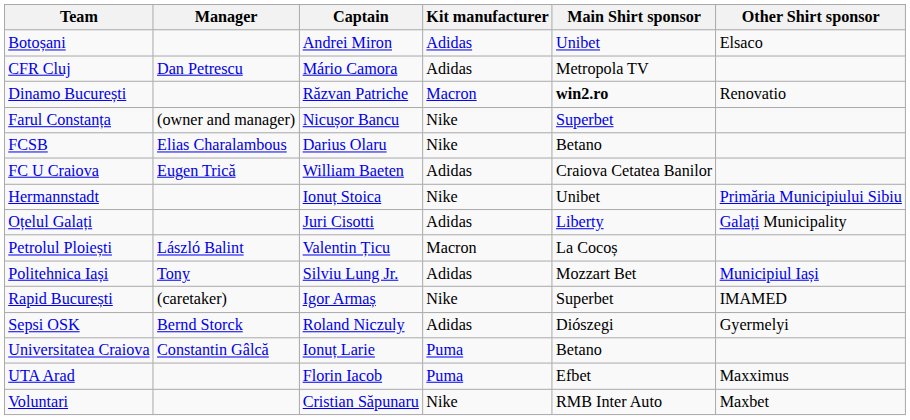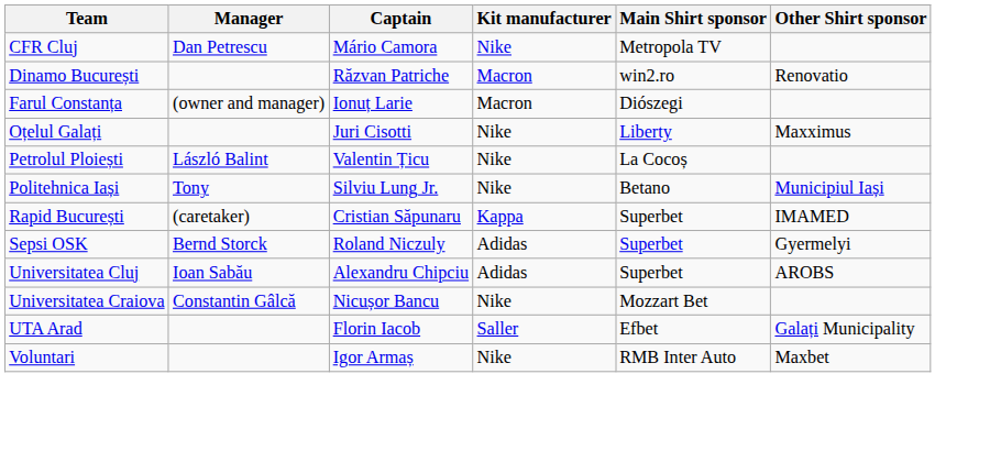- row: Botoșani | Andrei Miron | Adidas | Unibet | Elsaco
CFR Cluj | Kit manufacturer: Adidas -> Nike
Dinamo București | Main Shirt sponsor: bold -> normal
Farul Constanța | Captain: Nicușor Bancu -> Ionuț Larie
Farul Constanța | Kit manufacturer: Nike -> Macron
Farul Constanța | Main Shirt sponsor: Superbet -> Diószegi
- row: FCSB | Elias Charalambous | Darius Olaru | Nike | Betano
- row: FC U Craiova | Eugen Trică | William Baeten | Adidas | Craiova Cetatea Banilor
- row: Hermannstadt | Ionuț Stoica | Nike | Unibet | Primăria Municipiului Sibiu
Oțelul Galați | Kit manufacturer: Adidas -> Nike
Oțelul Galați | Other Shirt sponsor: Galați Municipality -> Maxximus
Petrolul Ploiești | Kit manufacturer: Macron -> Nike
Politehnica Iași | Kit manufacturer: Adidas -> Nike
Politehnica Iași | Main Shirt sponsor: Mozzart Bet -> Betano
Rapid București | Captain: Igor Armaș -> Cristian Săpunaru
Rapid București | Kit manufacturer: Nike -> Kappa
Sepsi OSK | Main Shirt sponsor: Diószegi -> Superbet
+ row: Universitatea Cluj | Ioan Sabău | Alexandru Chipciu | Adidas | Superbet | AROBS
Universitatea Craiova | Captain: Ionuț Larie -> Nicușor Bancu
Universitatea Craiova | Kit manufacturer: Puma -> Nike
Universitatea Craiova | Main Shirt sponsor: Betano -> Mozzart Bet
UTA Arad | Kit manufacturer: Puma -> Saller
UTA Arad | Other Shirt sponsor: Maxximus -> Galați Municipality
Voluntari | Captain: Cristian Săpunaru -> Igor Armaș
